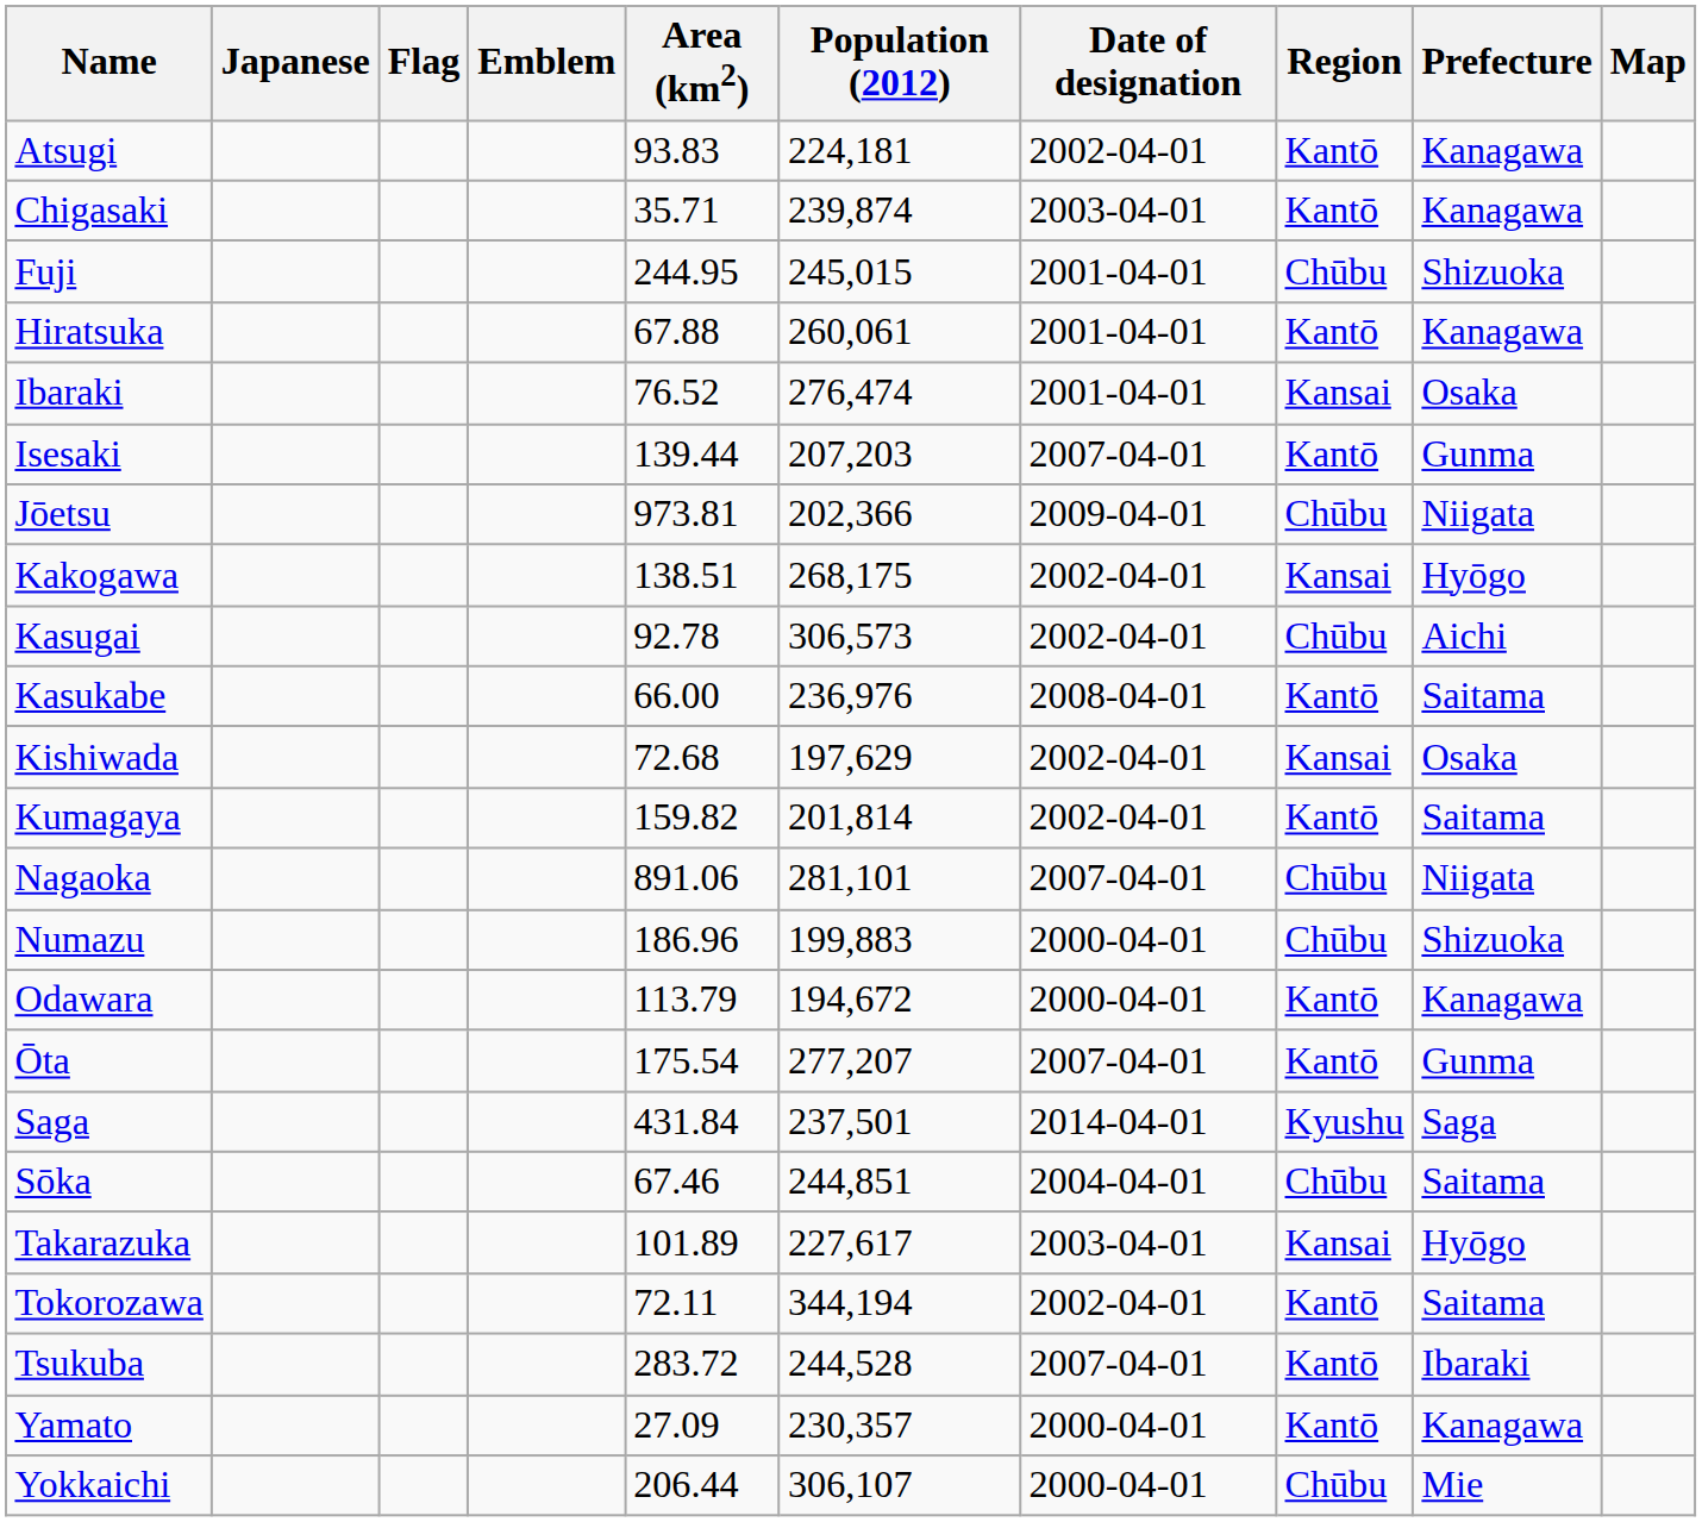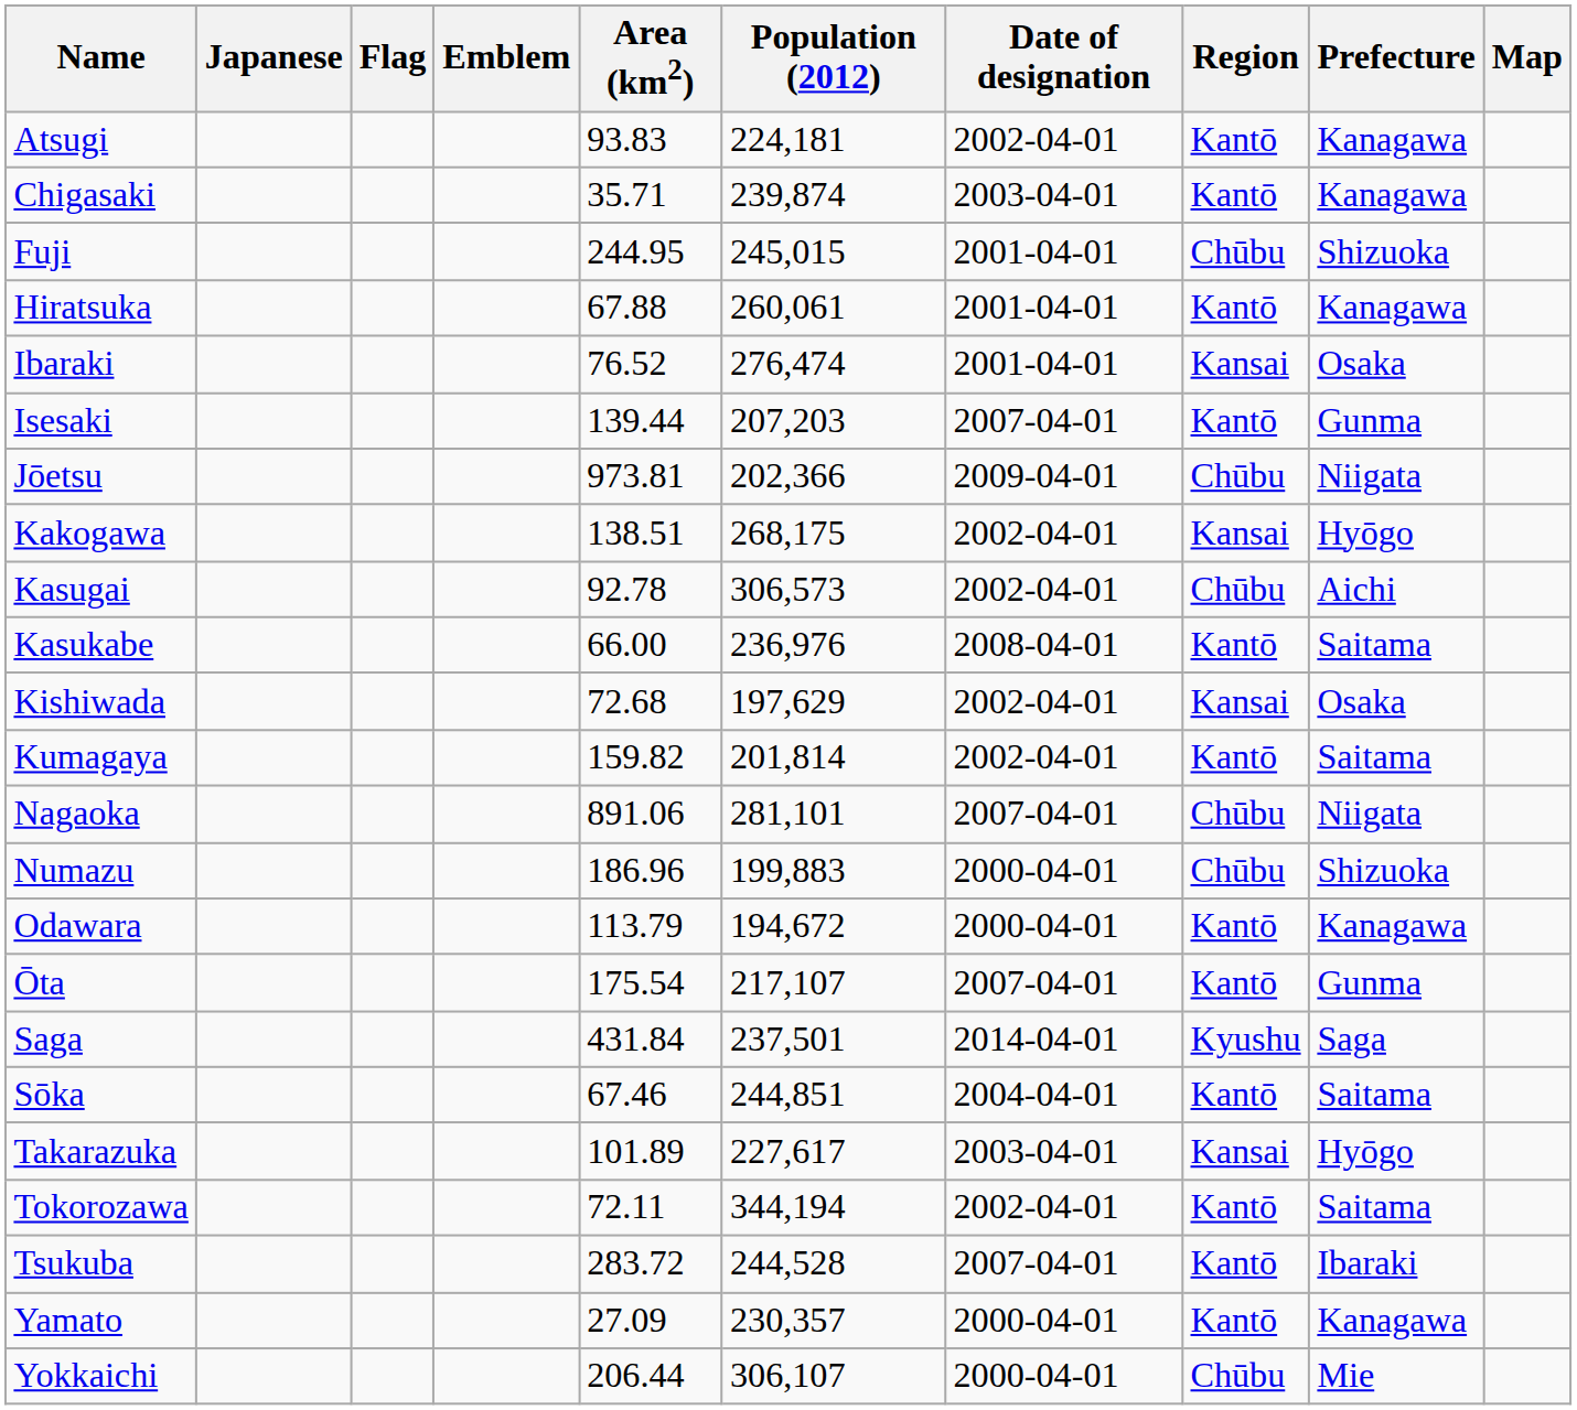Ōta | Population (2012): 277,207 -> 217,107
Sōka | Region: Chūbu -> Kantō
